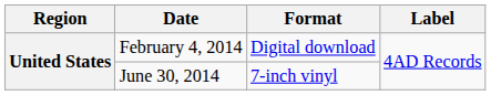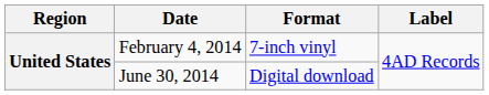February 4, 2014 | Format: Digital download -> 7-inch vinyl
June 30, 2014 | Format: 7-inch vinyl -> Digital download
